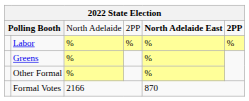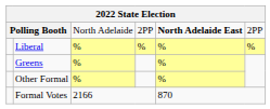Polling Booth | column 6: bold -> normal
+ row: Liberal | % | % | % | %
- row: Labor | % | % | % | %
